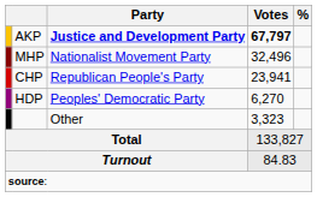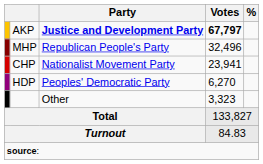MHP | Party: Nationalist Movement Party -> Republican People's Party
CHP | Party: Republican People's Party -> Nationalist Movement Party
